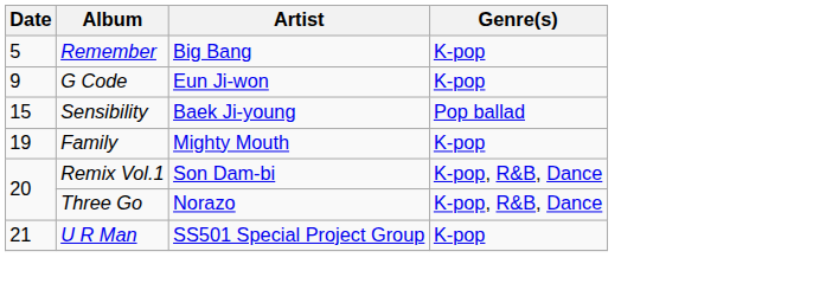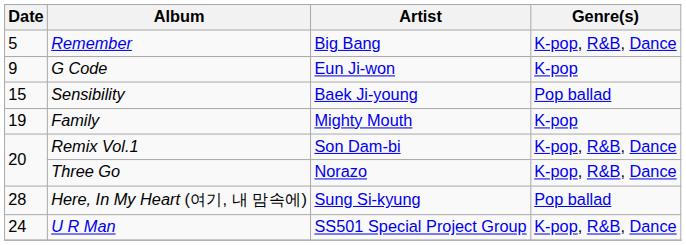Remember | Genre(s): K-pop -> K-pop, R&B, Dance
+ row: 28 | Here, In My Heart (여기, 내 맘속에) | Sung Si-kyung | Pop ballad
U R Man | Date: 21 -> 24
U R Man | Genre(s): K-pop -> K-pop, R&B, Dance
